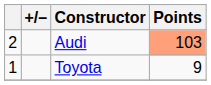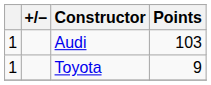Audi | column 1: 2 -> 1
Audi | Points: lightsalmon background -> no background
